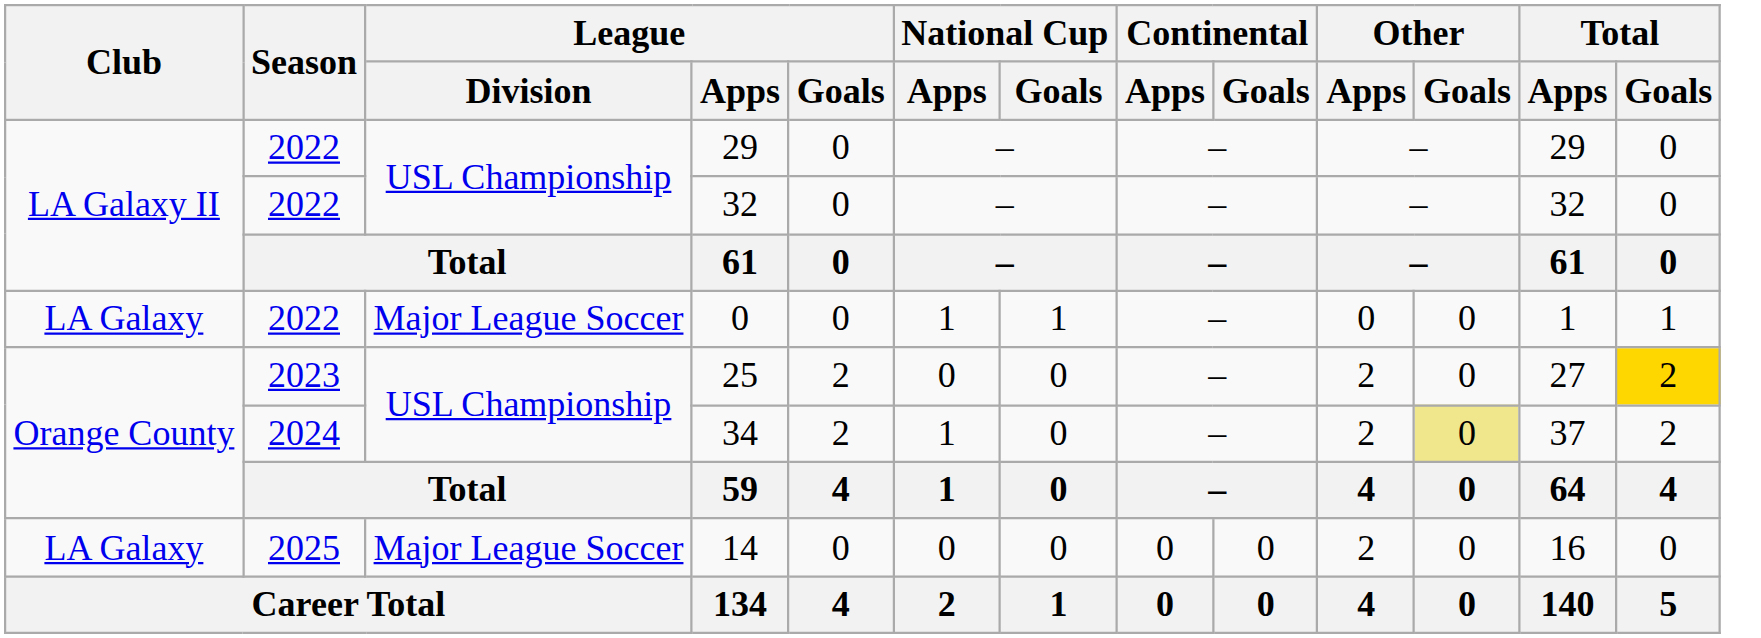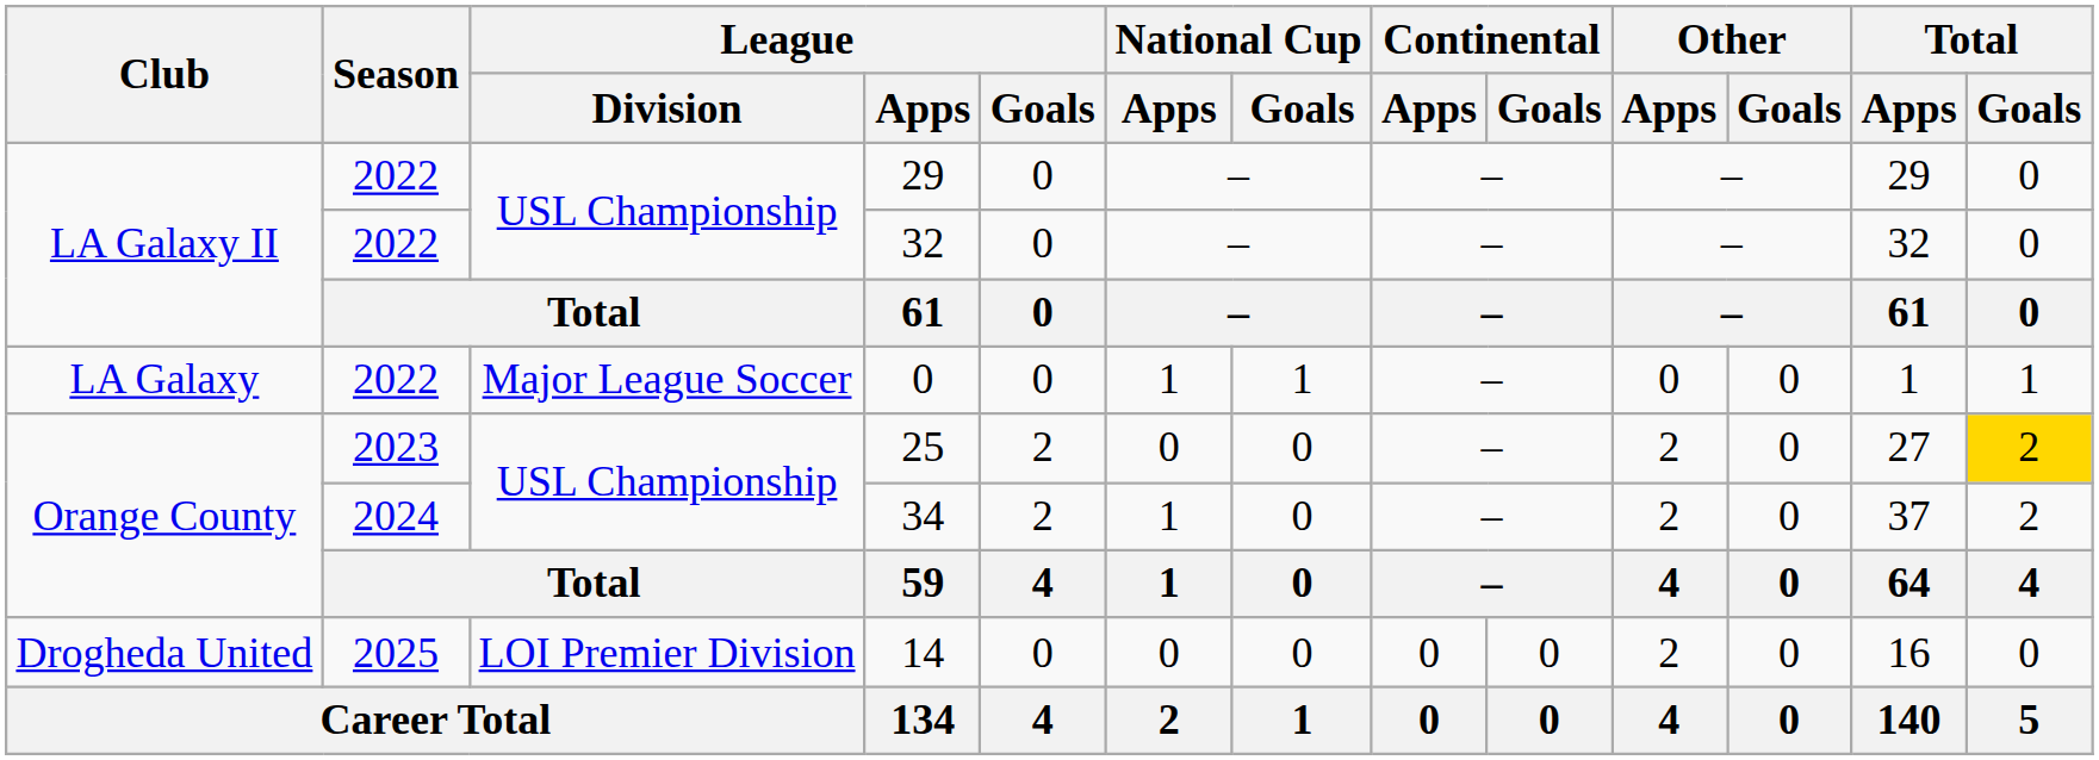34 | Other / Goals: khaki background -> no background
14 | Club: LA Galaxy -> Drogheda United
14 | League / Division: Major League Soccer -> LOI Premier Division
